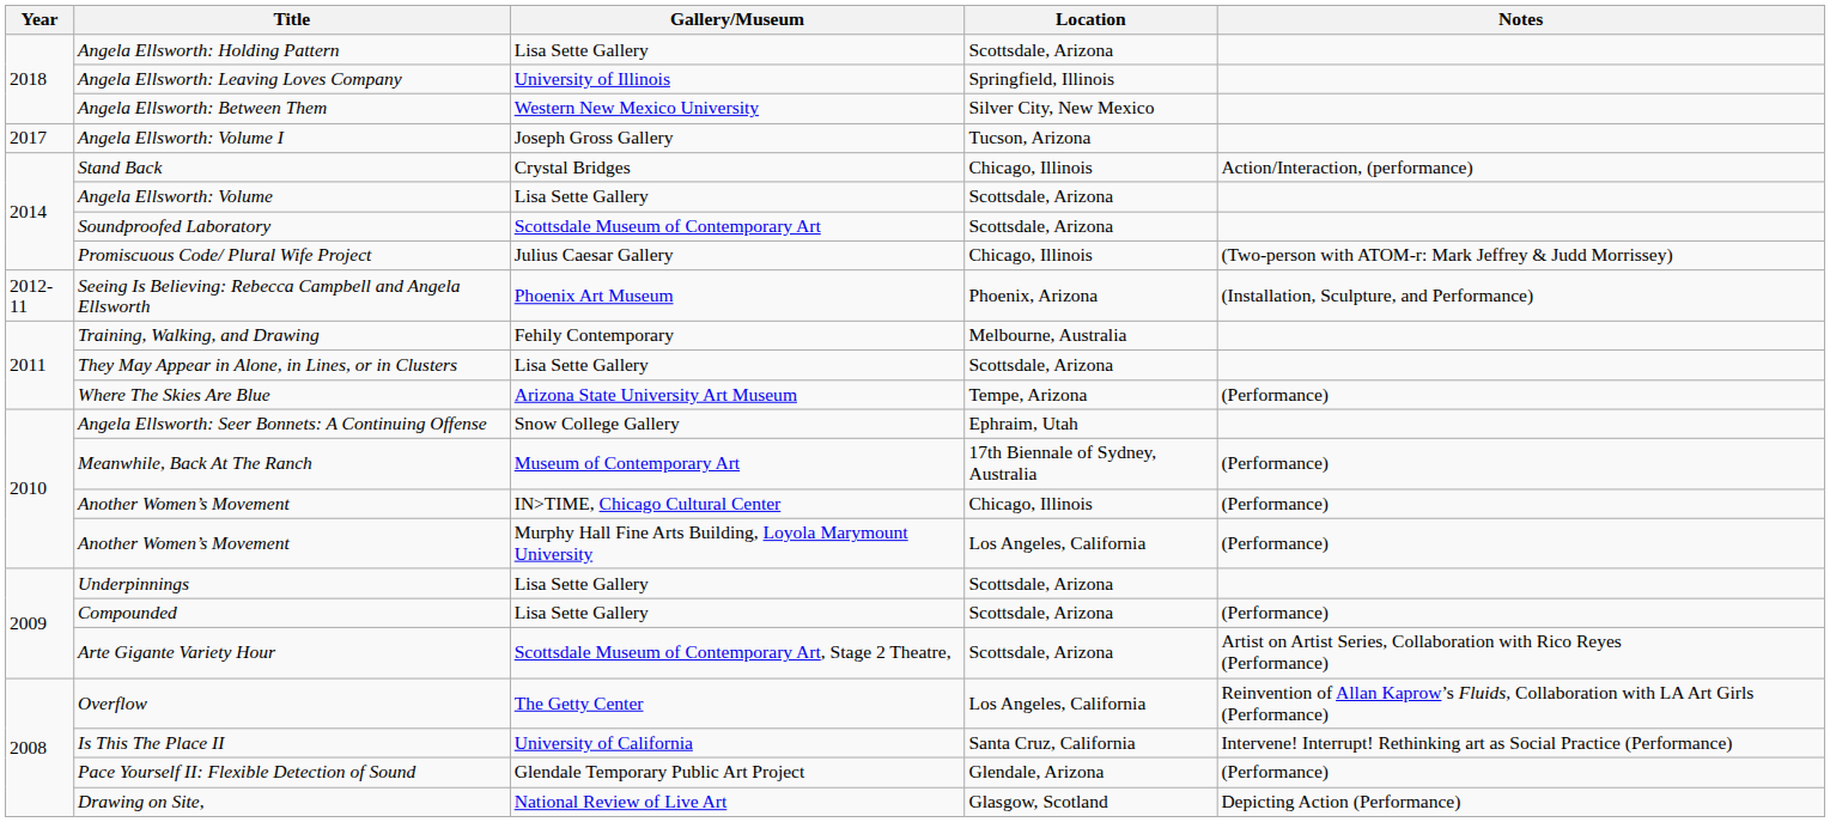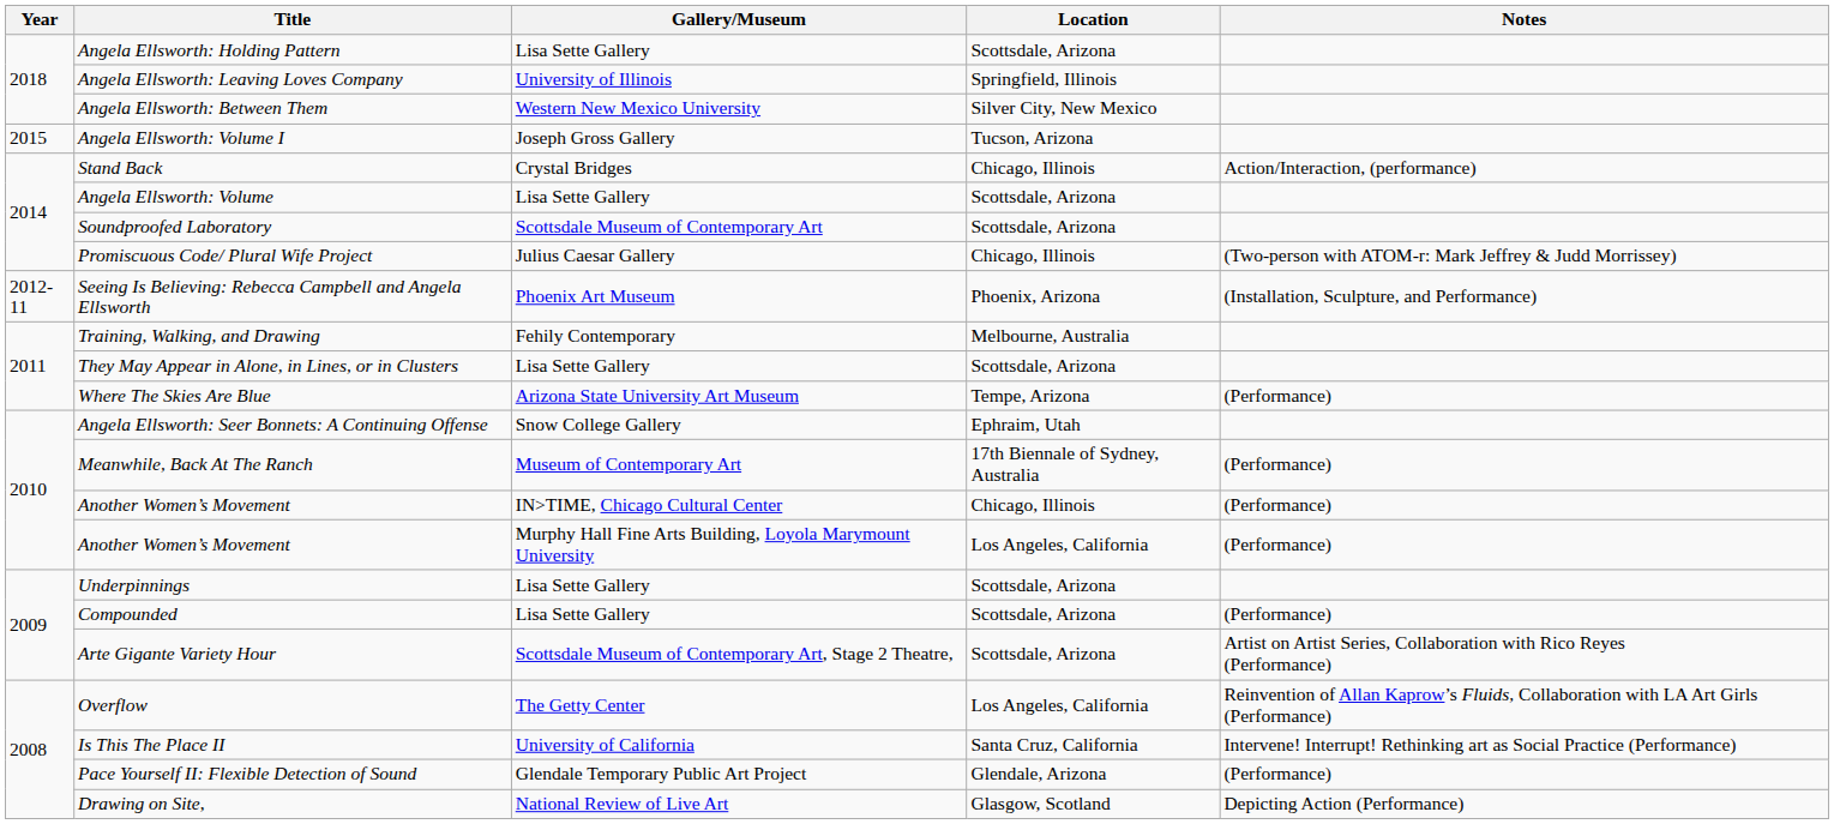Angela Ellsworth: Volume I | Year: 2017 -> 2015
